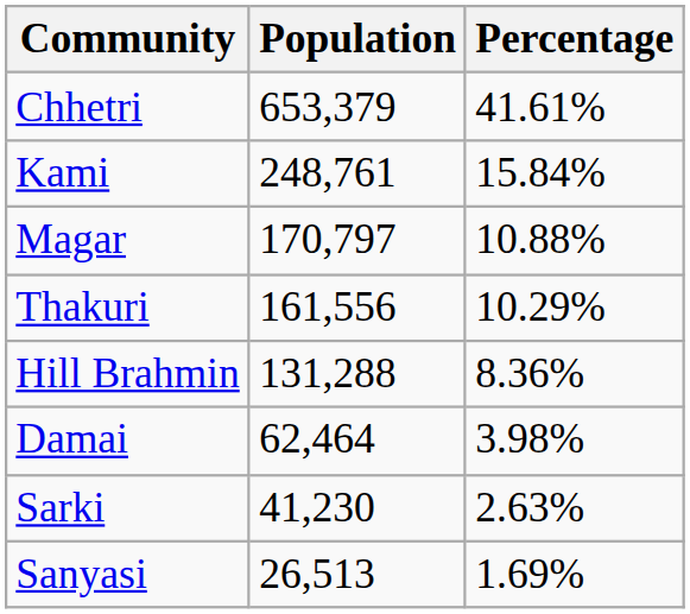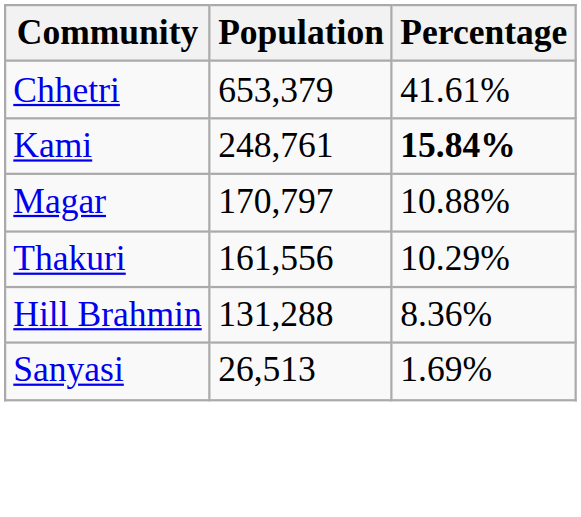Kami | Percentage: normal -> bold
- row: Damai | 62,464 | 3.98%
- row: Sarki | 41,230 | 2.63%
